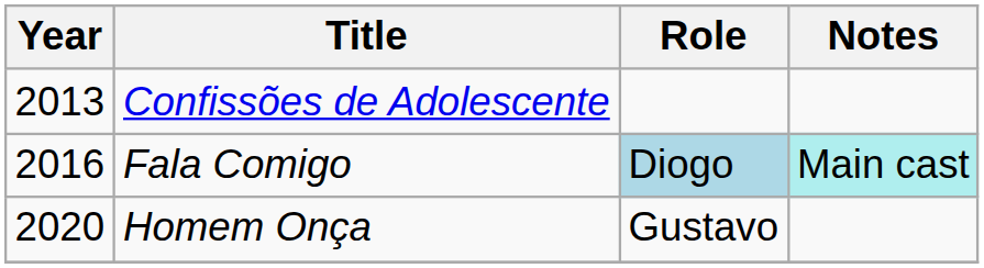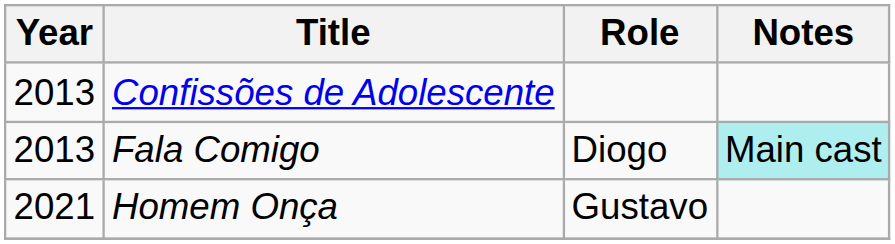Fala Comigo | Year: 2016 -> 2013
Fala Comigo | Role: lightblue background -> no background
Homem Onça | Year: 2020 -> 2021
